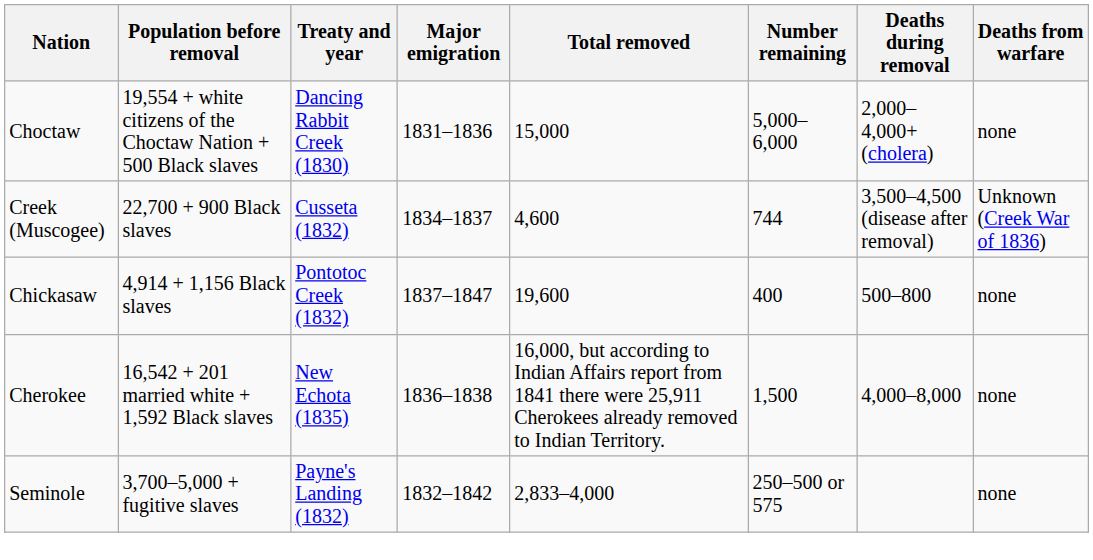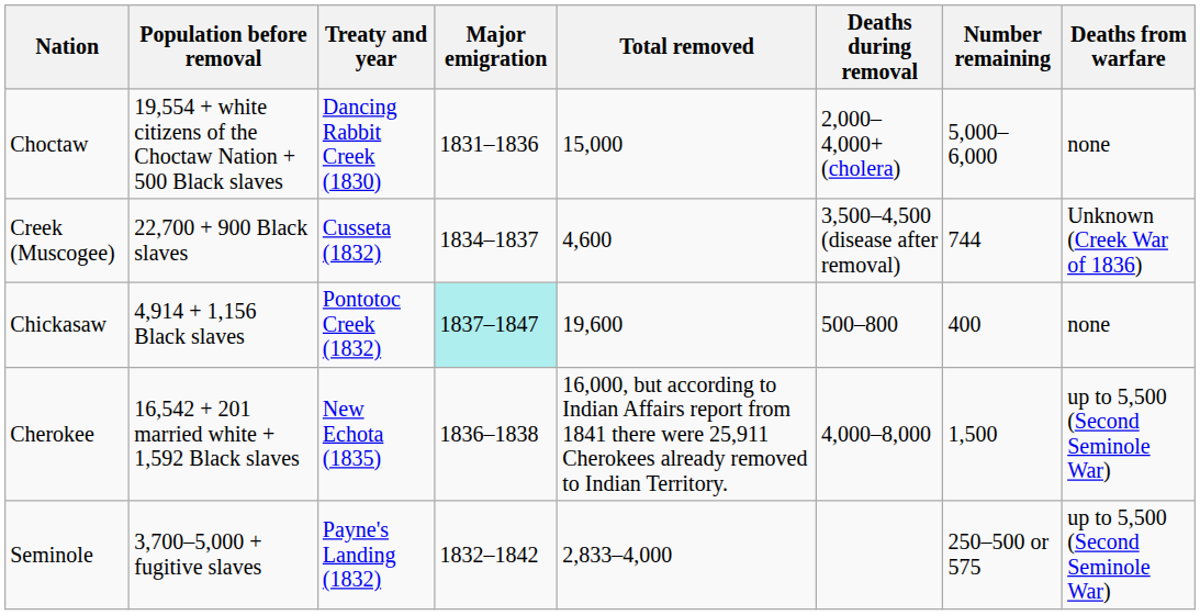columns swapped: Number remaining <-> Deaths during removal
Chickasaw | Major emigration: no background -> paleturquoise background
Cherokee | Deaths from warfare: none -> up to 5,500 (Second Seminole War)
Seminole | Deaths from warfare: none -> up to 5,500 (Second Seminole War)
